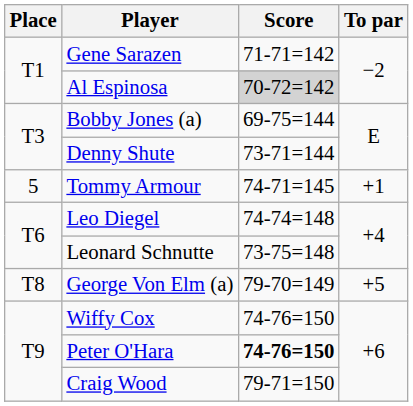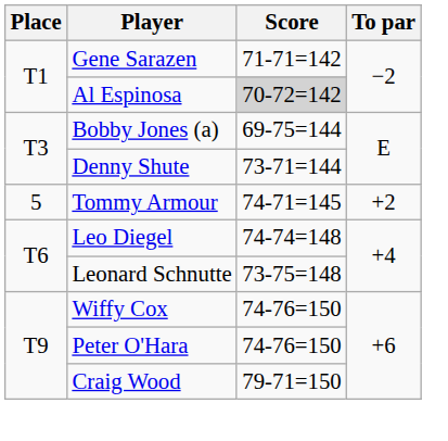Tommy Armour | To par: +1 -> +2
- row: T8 | George Von Elm (a) | 79-70=149 | +5
Peter O'Hara | Score: bold -> normal
